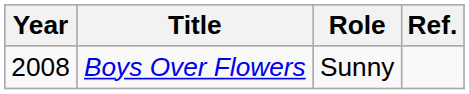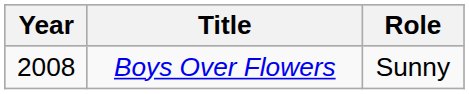- column: Ref.
